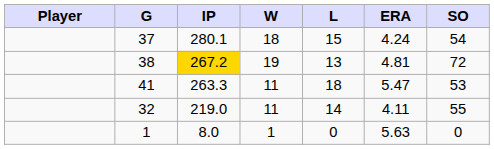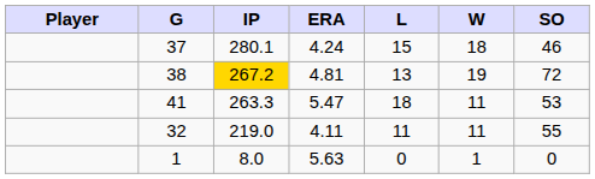columns swapped: W <-> ERA
37 | SO: 54 -> 46
32 | L: 14 -> 11
